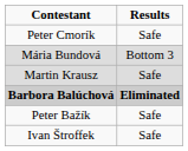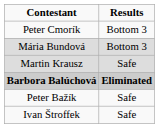Peter Cmorík | Results: Safe -> Bottom 3
